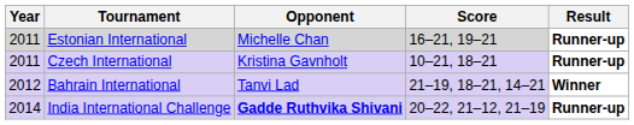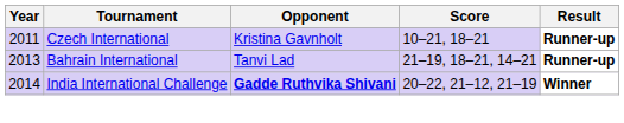- row: 2011 | Estonian International | Michelle Chan | 16–21, 19–21 | Runner-up
Bahrain International | Year: 2012 -> 2013
Bahrain International | Result: Winner -> Runner-up
India International Challenge | Result: Runner-up -> Winner
